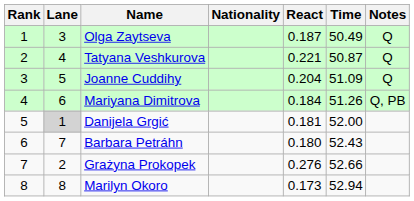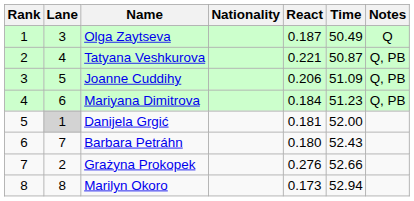Tatyana Veshkurova | Notes: Q -> Q, PB
Joanne Cuddihy | React: 0.204 -> 0.206
Joanne Cuddihy | Notes: Q -> Q, PB
Mariyana Dimitrova | Time: 51.26 -> 51.23
